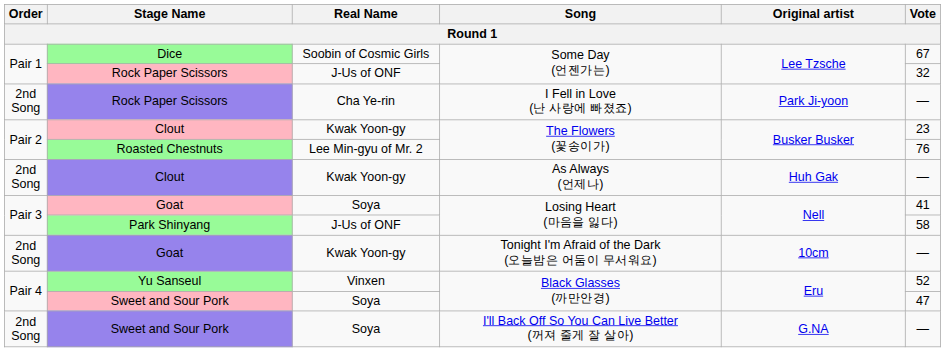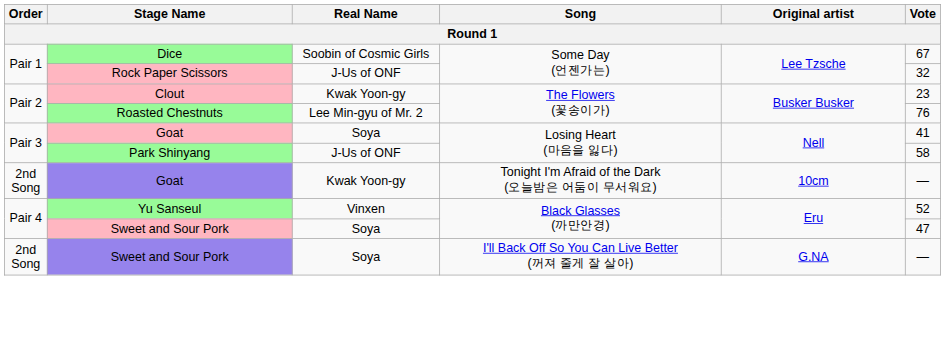- row: 2nd Song | Rock Paper Scissors | Cha Ye-rin | I Fell in Love (난 사랑에 빠졌죠) | Park Ji-yoon | —
- row: 2nd Song | Clout | Kwak Yoon-gy | As Always (언제나) | Huh Gak | —
